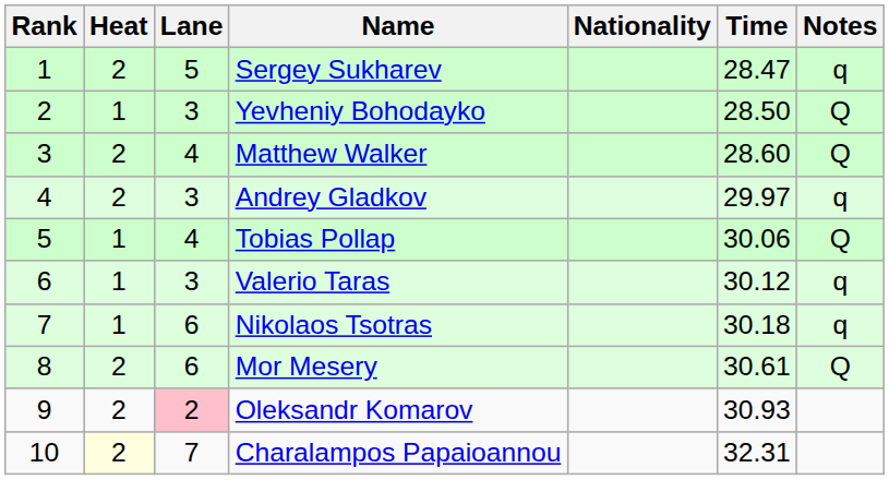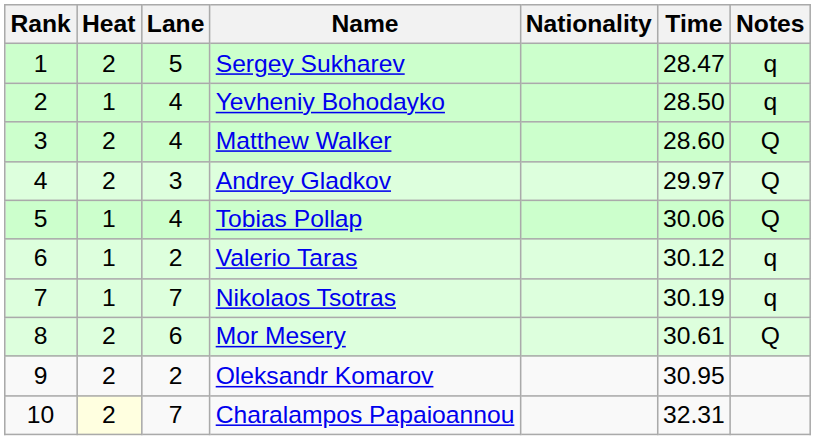Yevheniy Bohodayko | Lane: 3 -> 4
Yevheniy Bohodayko | Notes: Q -> q
Andrey Gladkov | Notes: q -> Q
Valerio Taras | Lane: 3 -> 2
Nikolaos Tsotras | Lane: 6 -> 7
Nikolaos Tsotras | Time: 30.18 -> 30.19
Oleksandr Komarov | Lane: pink background -> no background
Oleksandr Komarov | Time: 30.93 -> 30.95
